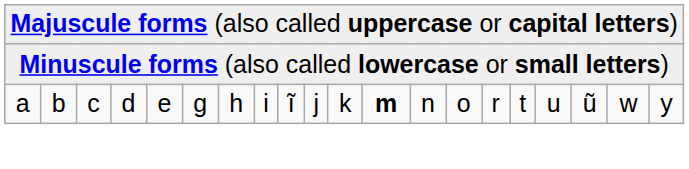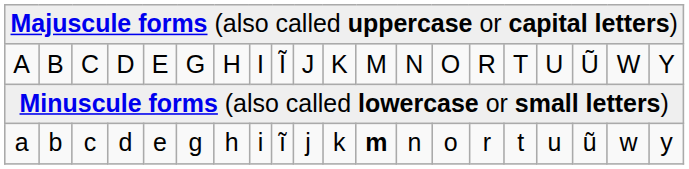+ row: A | B | C | D | E | G | H | I | Ĩ | J | K | M | N | O | R | T | U | Ũ | W | Y
